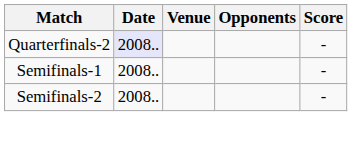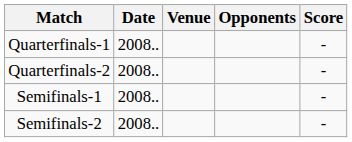+ row: Quarterfinals-1 | 2008.. | -
Quarterfinals-2 | Date: lavender background -> no background
